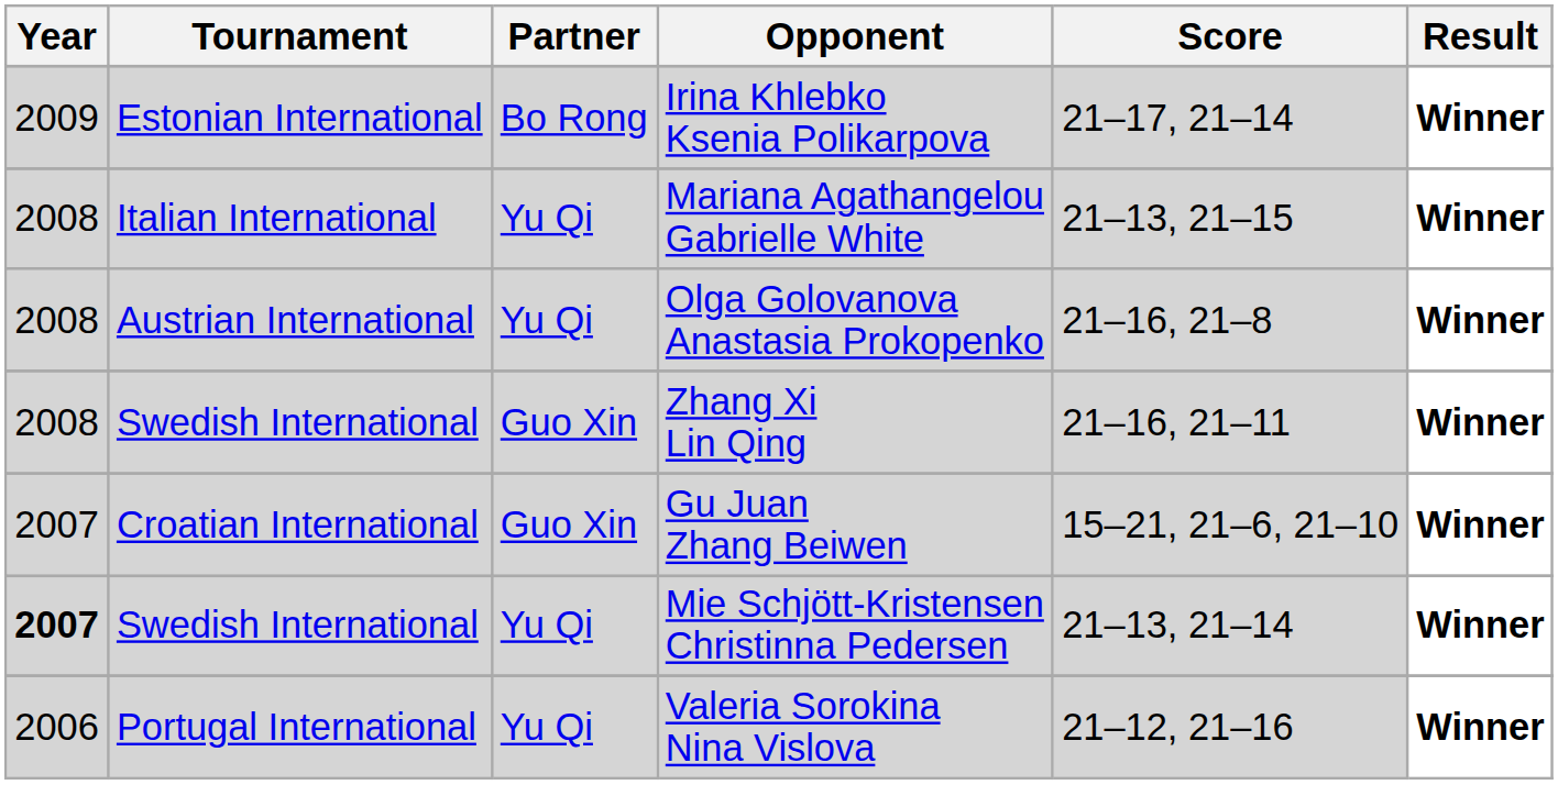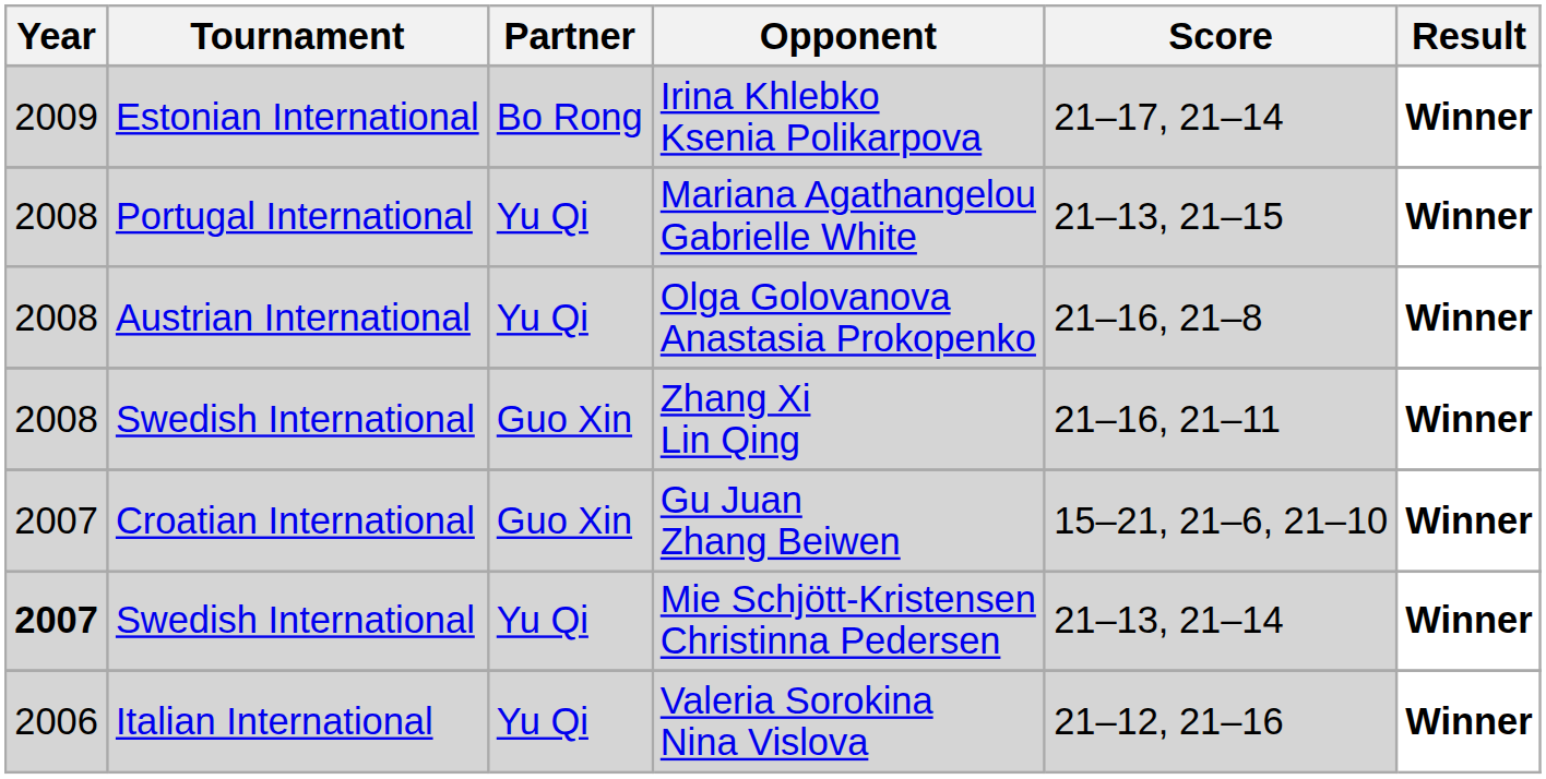Mariana Agathangelou Gabrielle White | Tournament: Italian International -> Portugal International
Valeria Sorokina Nina Vislova | Tournament: Portugal International -> Italian International
